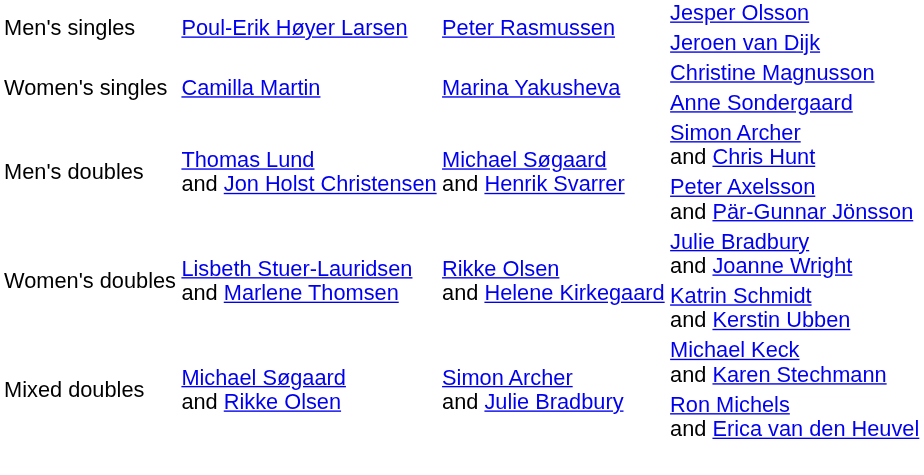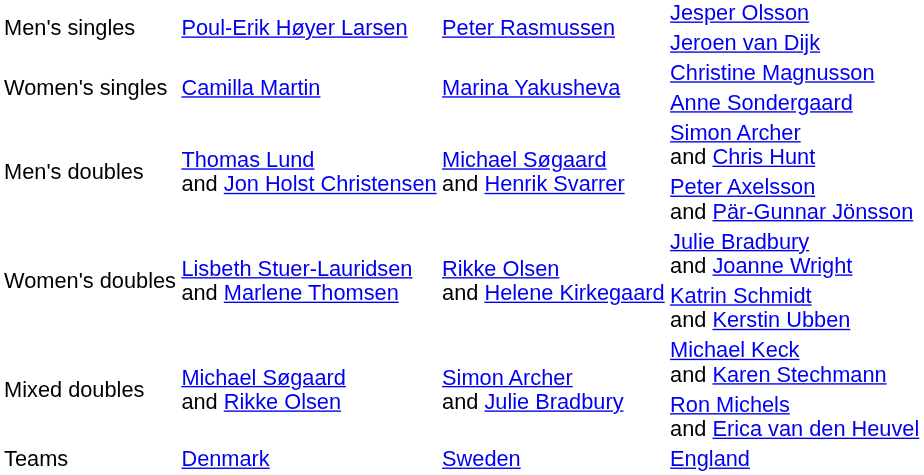+ row: Teams | Denmark | Sweden | England
